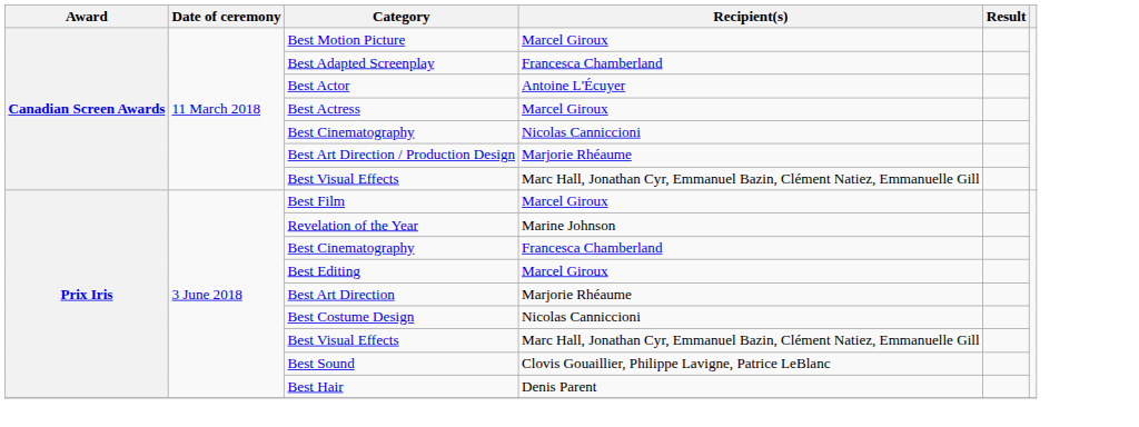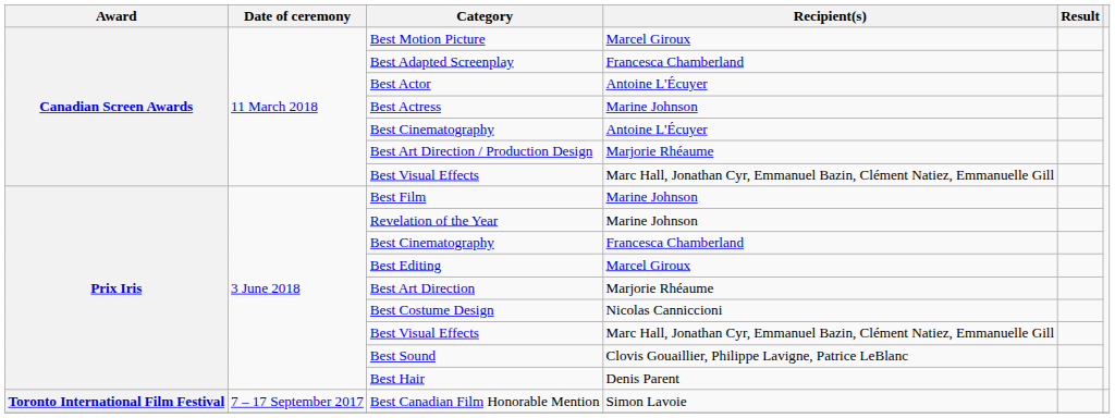Best Actress | Recipient(s): Marcel Giroux -> Marine Johnson
Canadian Screen Awards / Best Cinematography | Recipient(s): Nicolas Canniccioni -> Antoine L'Écuyer
Best Film | Recipient(s): Marcel Giroux -> Marine Johnson
+ row: Toronto International Film Festival | 7 – 17 September 2017 | Best Canadian Film Honorable Mention | Simon Lavoie
